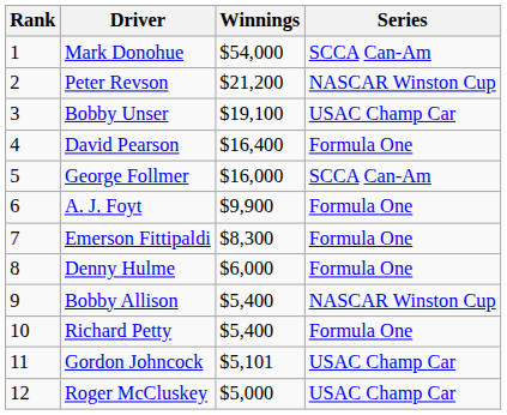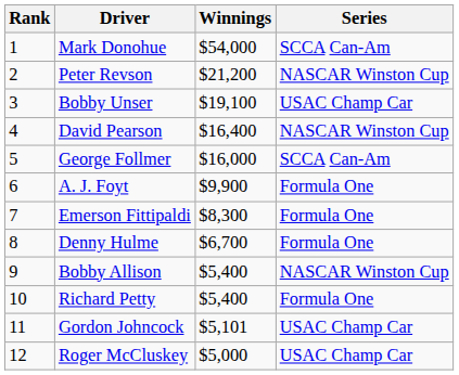David Pearson | Series: Formula One -> NASCAR Winston Cup
Denny Hulme | Winnings: $6,000 -> $6,700
